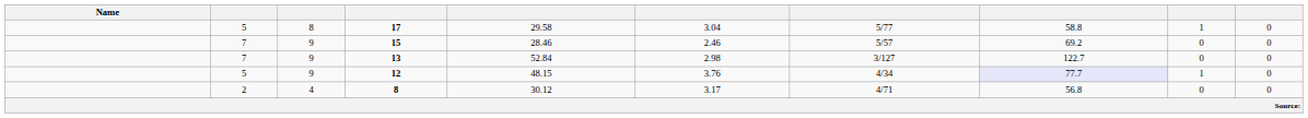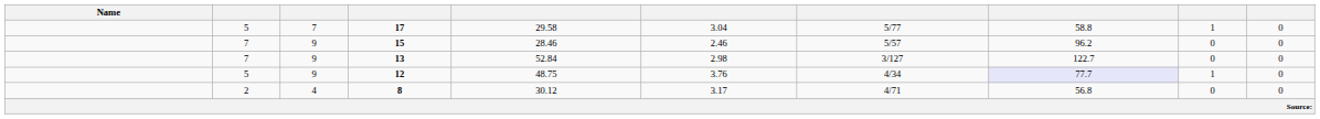17 | column 3: 8 -> 7
15 | column 8: 69.2 -> 96.2
12 | column 5: 48.15 -> 48.75
